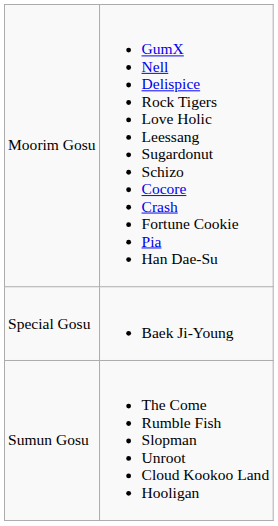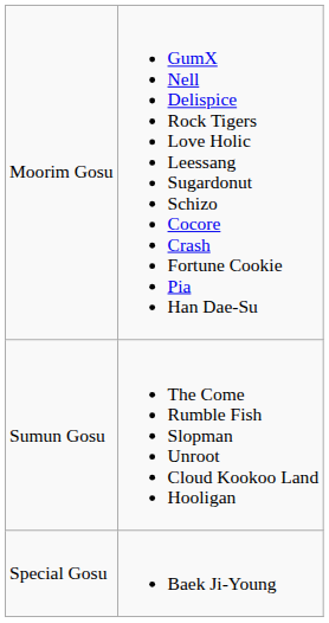rows swapped: Sumun Gosu <-> Special Gosu
